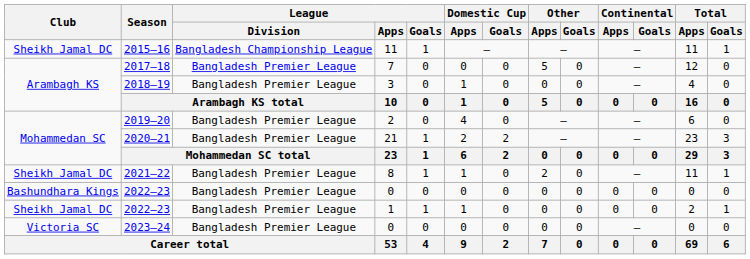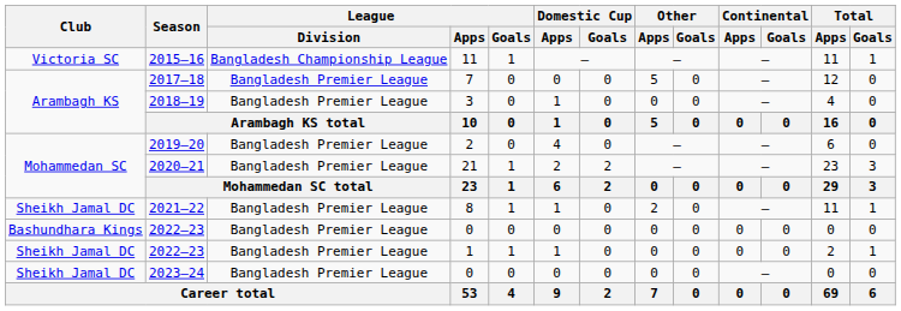2015–16 | Club: Sheikh Jamal DC -> Victoria SC
2023–24 | Club: Victoria SC -> Sheikh Jamal DC
